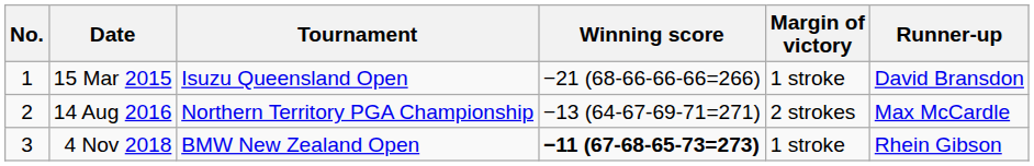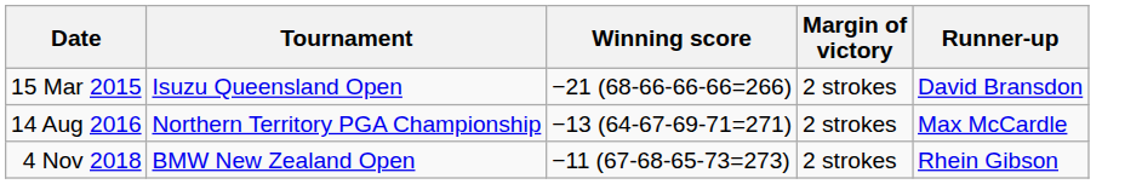- column: No. | 1 | 2 | 3
15 Mar 2015 | Margin of victory: 1 stroke -> 2 strokes
4 Nov 2018 | Winning score: bold -> normal
4 Nov 2018 | Margin of victory: 1 stroke -> 2 strokes
